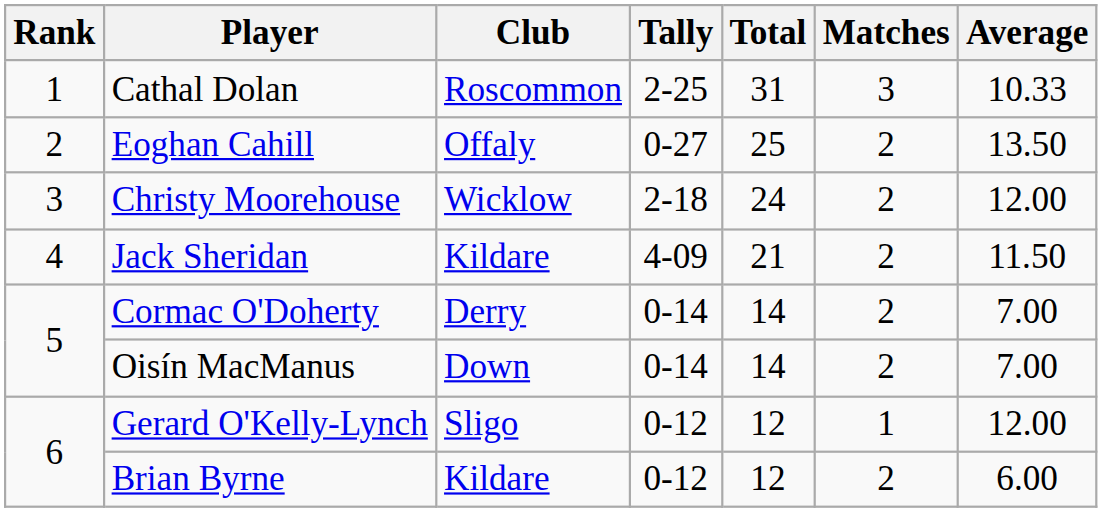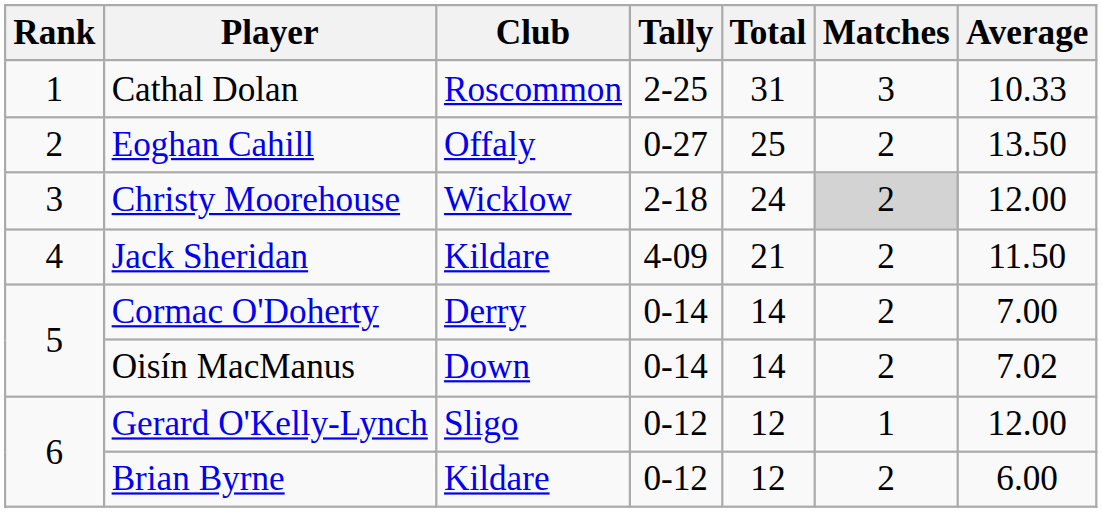Christy Moorehouse | Matches: no background -> lightgrey background
Oisín MacManus | Average: 7.00 -> 7.02
